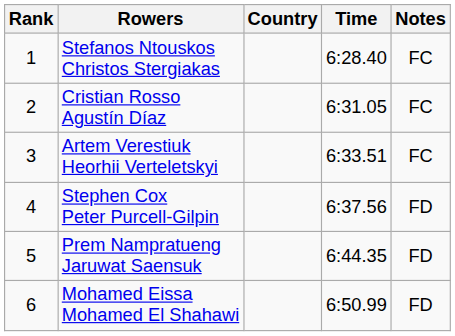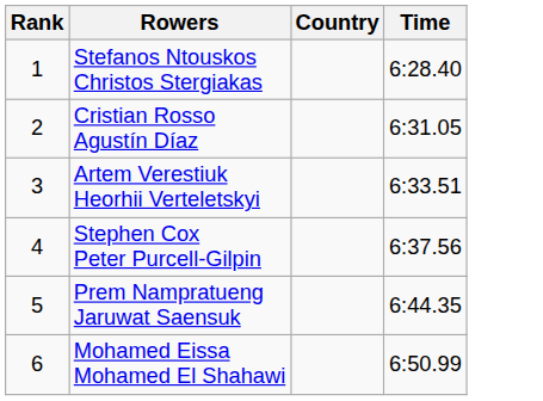- column: Notes | FC | FC | FC | FD | FD | FD
